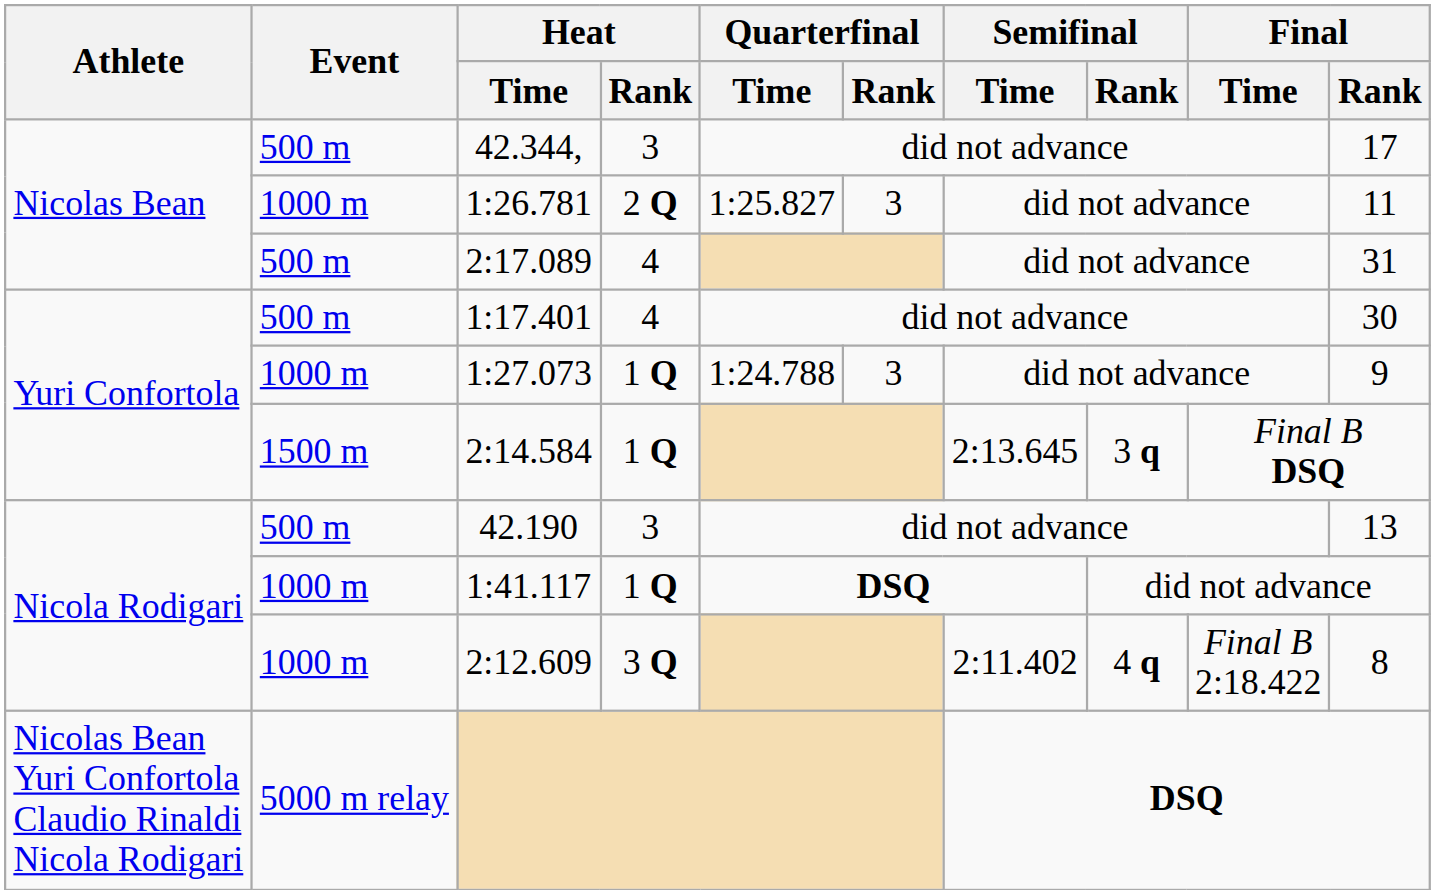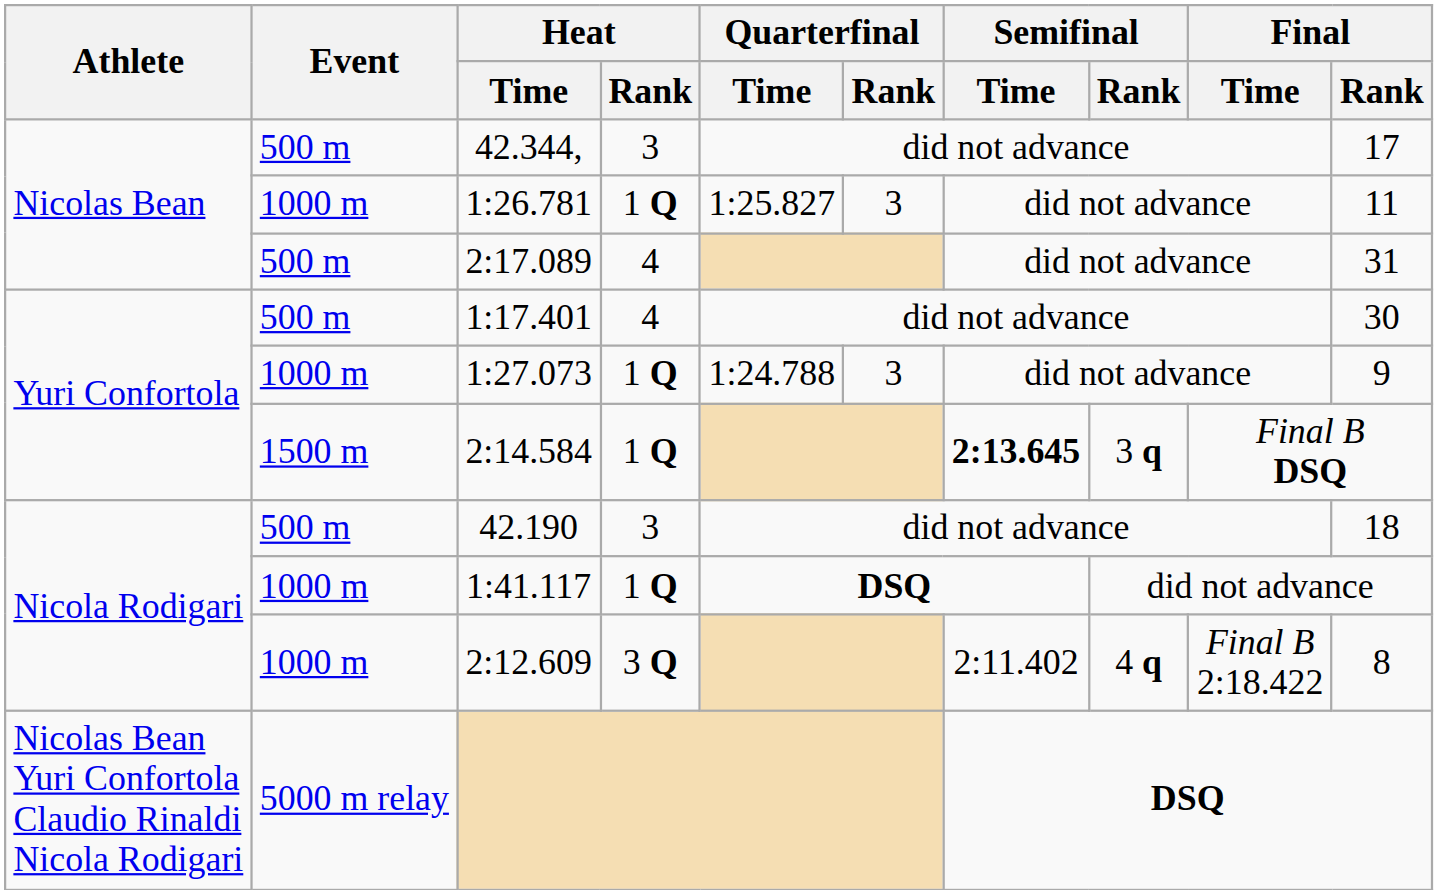1:26.781 | Heat / Rank: 2 Q -> 1 Q
2:14.584 | Semifinal / Time: normal -> bold
42.190 | Final / Rank: 13 -> 18
